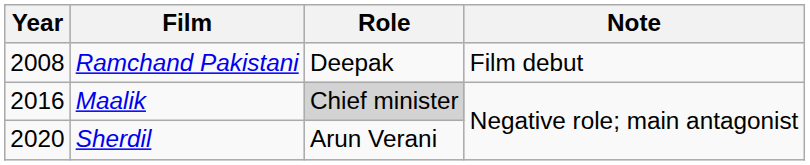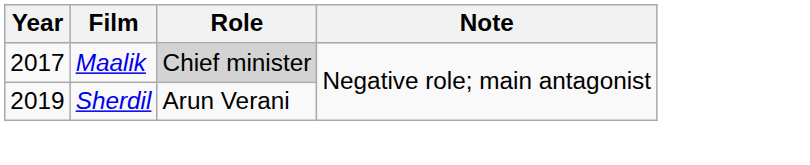- row: 2008 | Ramchand Pakistani | Deepak | Film debut
Maalik | Year: 2016 -> 2017
Sherdil | Year: 2020 -> 2019
